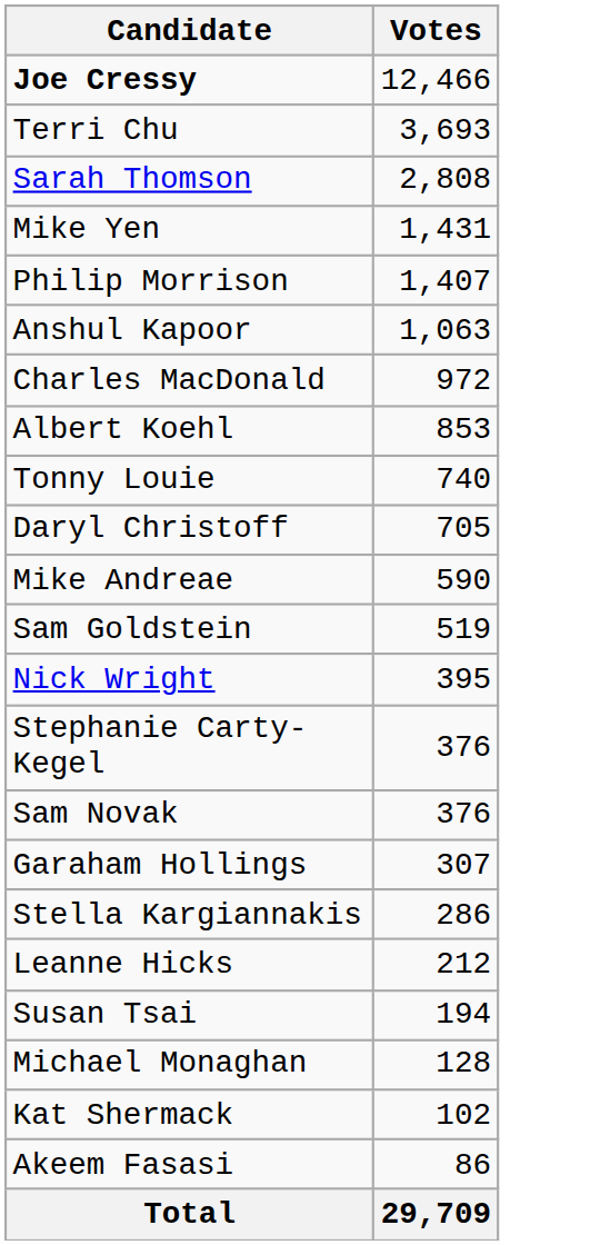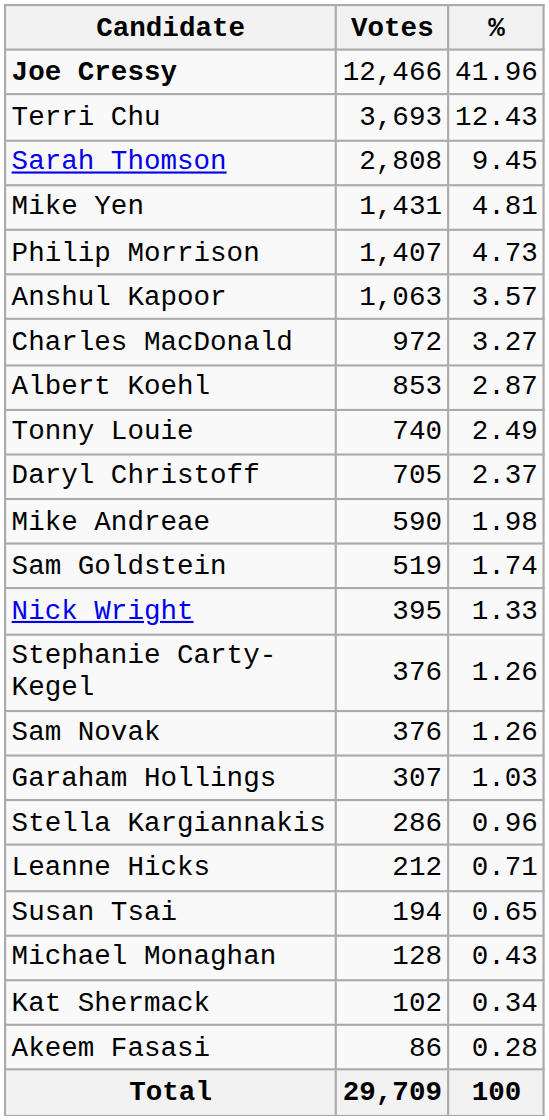+ column: % | 41.96 | 12.43 | 9.45 | 4.81 | 4.73 | 3.57 | 3.27 | 2.87 | 2.49 | 2.37 | 1.98 | 1.74 | 1.33 | 1.26 | 1.26 | 1.03 | 0.96 | 0.71 | 0.65 | 0.43 | 0.34 | 0.28 | 100
